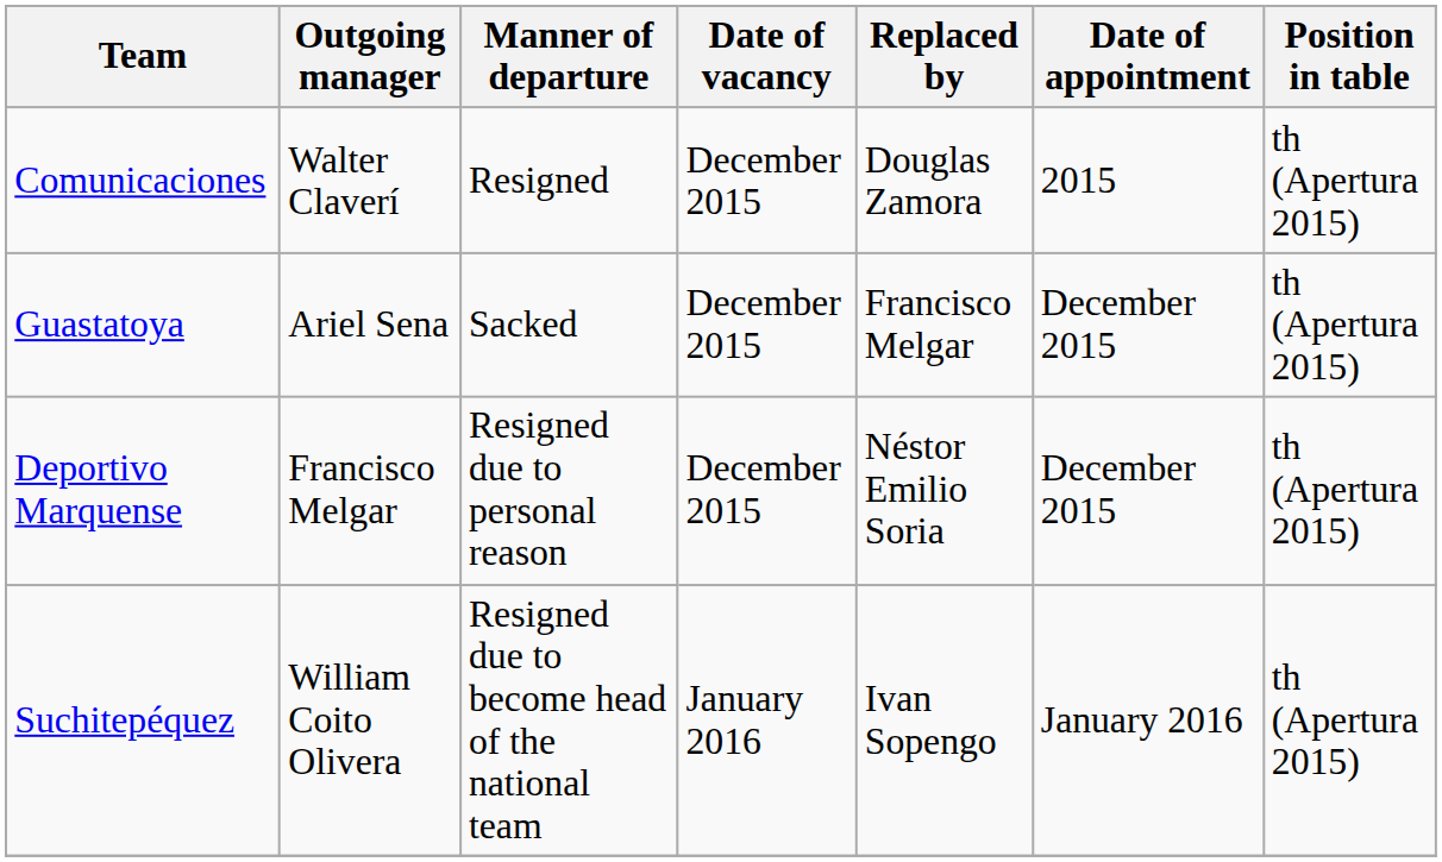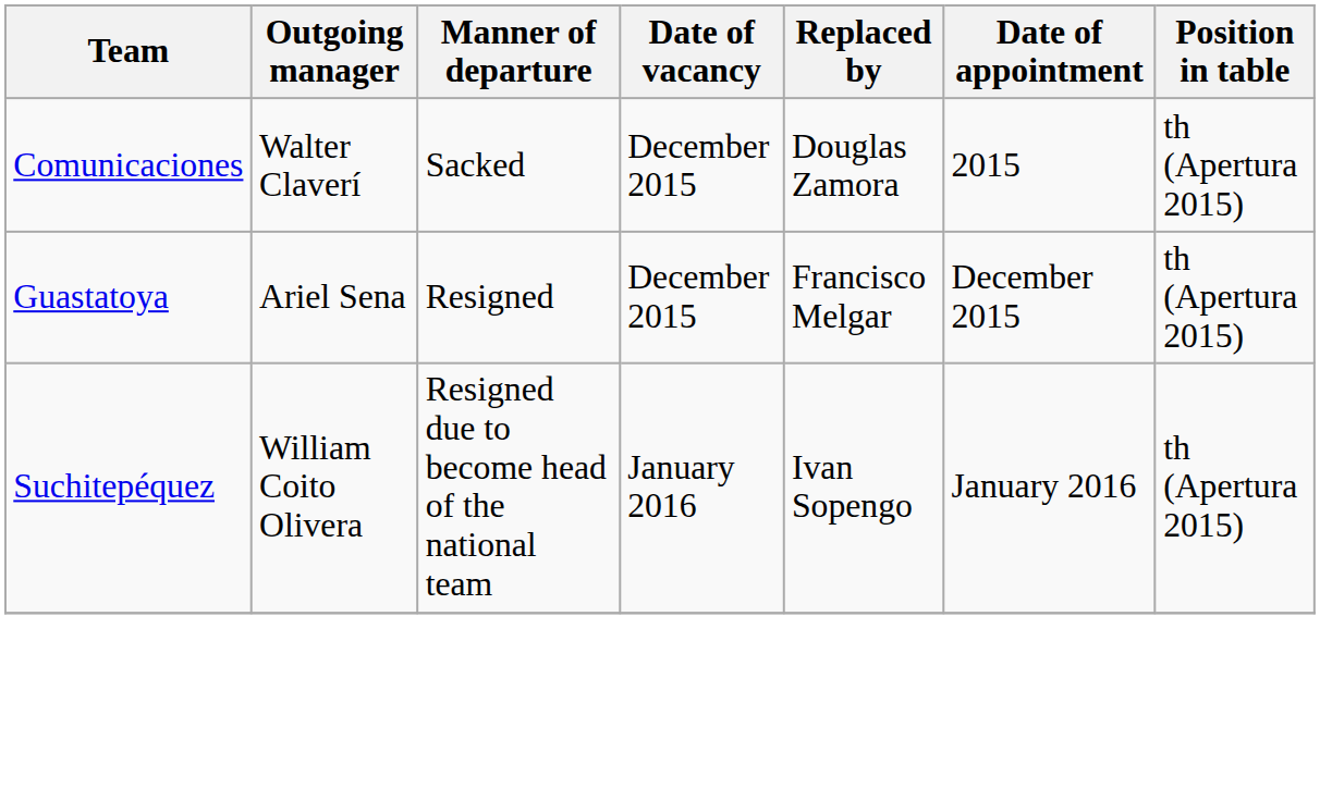Comunicaciones | Manner of departure: Resigned -> Sacked
Guastatoya | Manner of departure: Sacked -> Resigned
- row: Deportivo Marquense | Francisco Melgar | Resigned due to personal reason | December 2015 | Néstor Emilio Soria | December 2015 | th (Apertura 2015)
